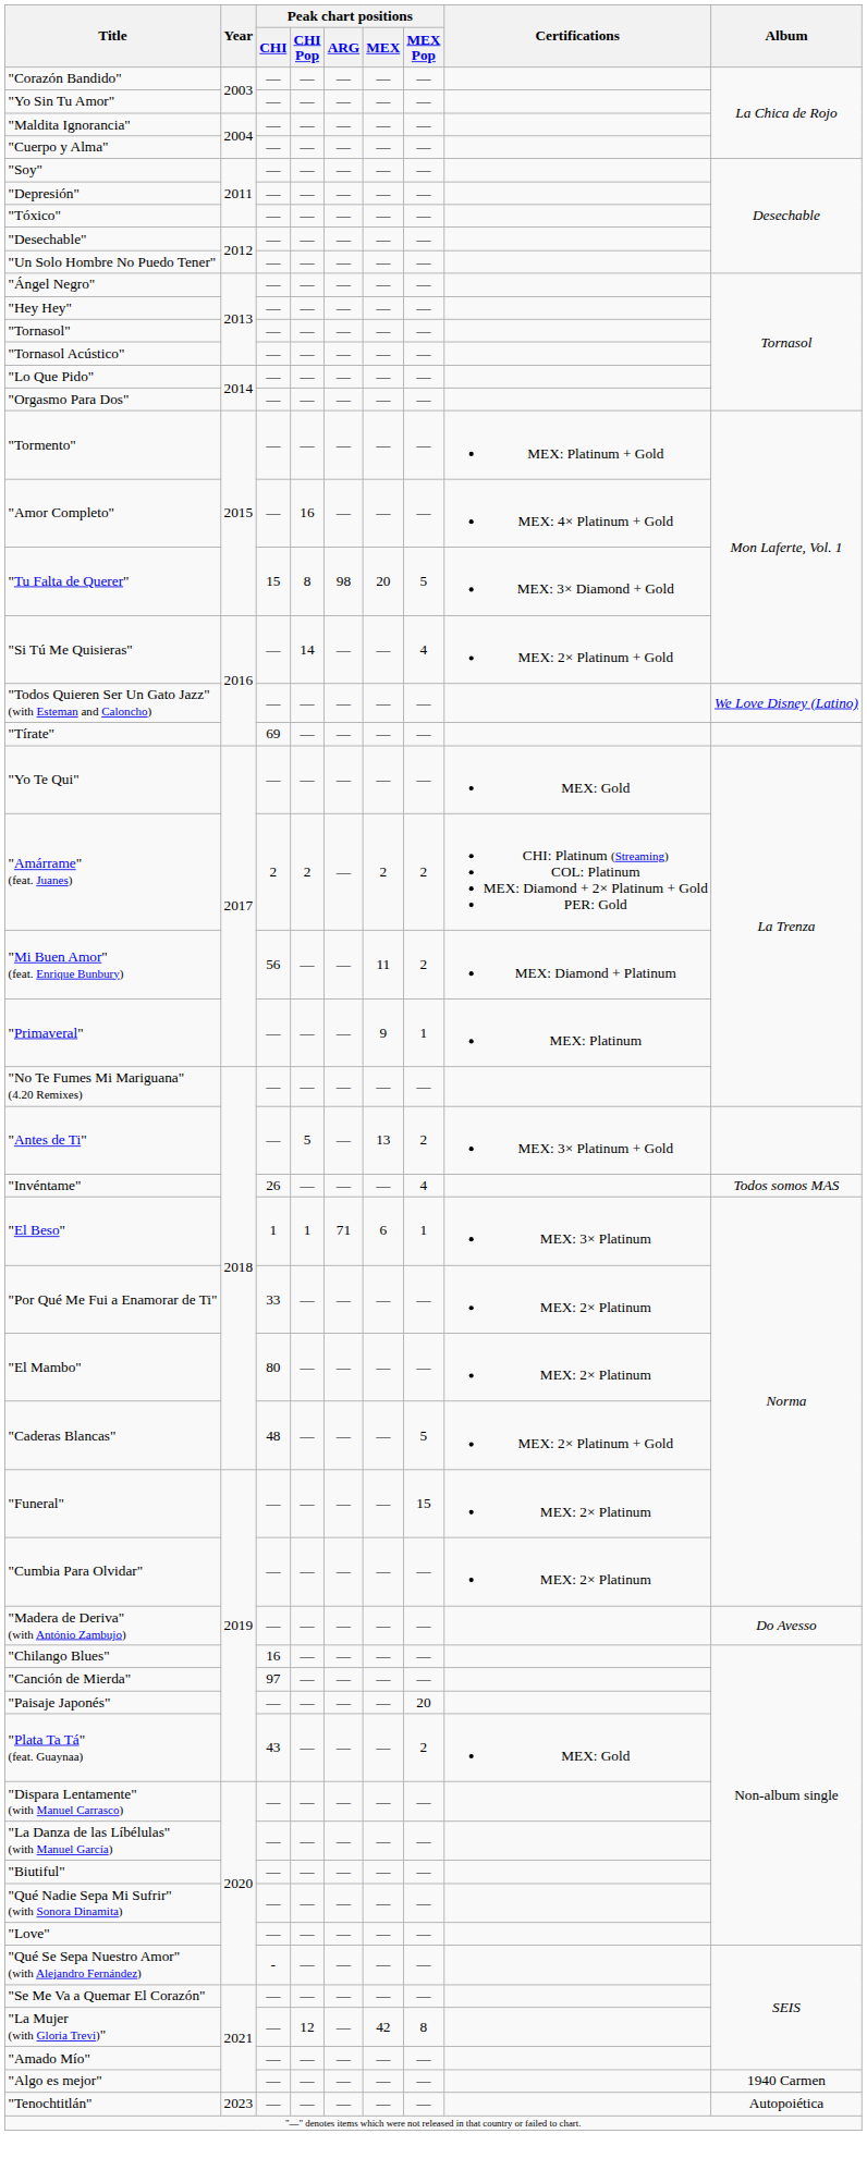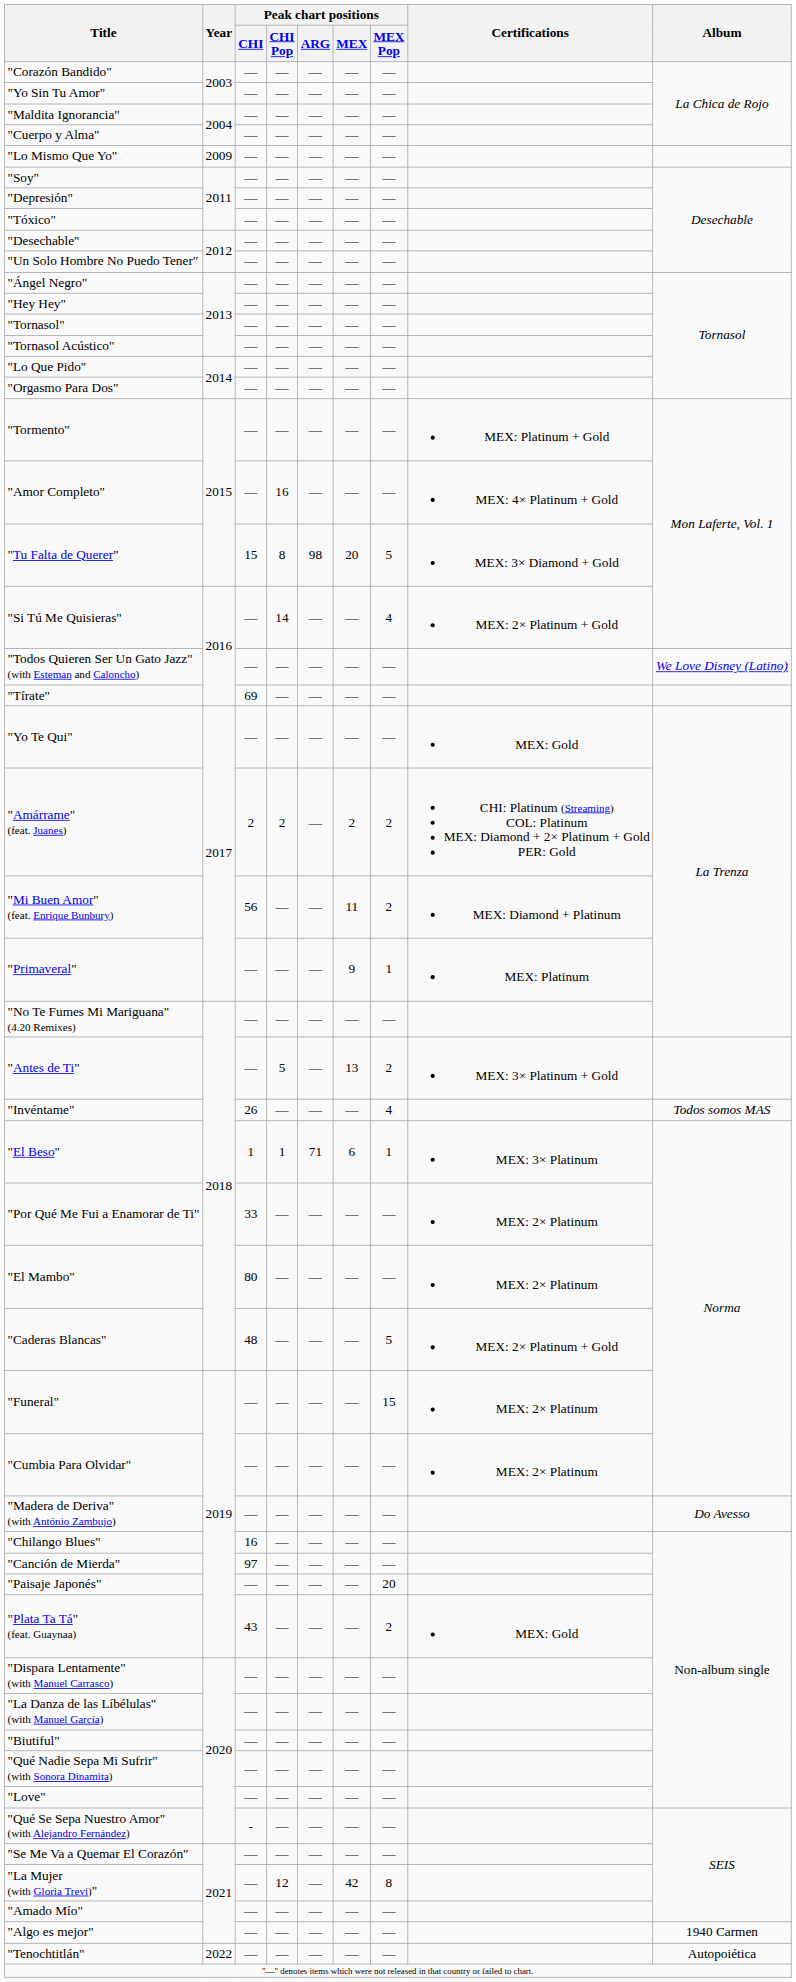+ row: "Lo Mismo Que Yo" | 2009 | — | — | — | — | —
"Tenochtitlán" | Year: 2023 -> 2022
